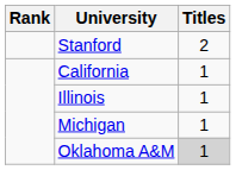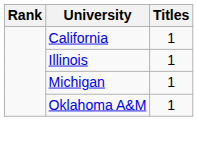- row: Stanford | 2
Oklahoma A&M | Titles: lightgrey background -> no background
